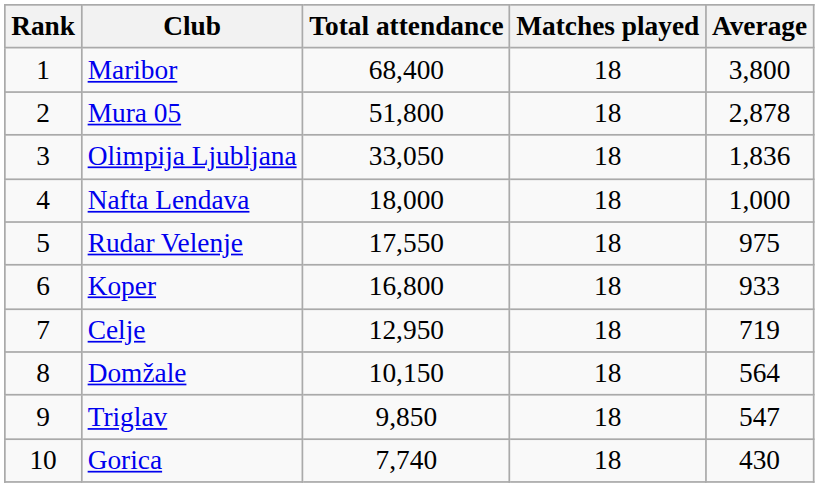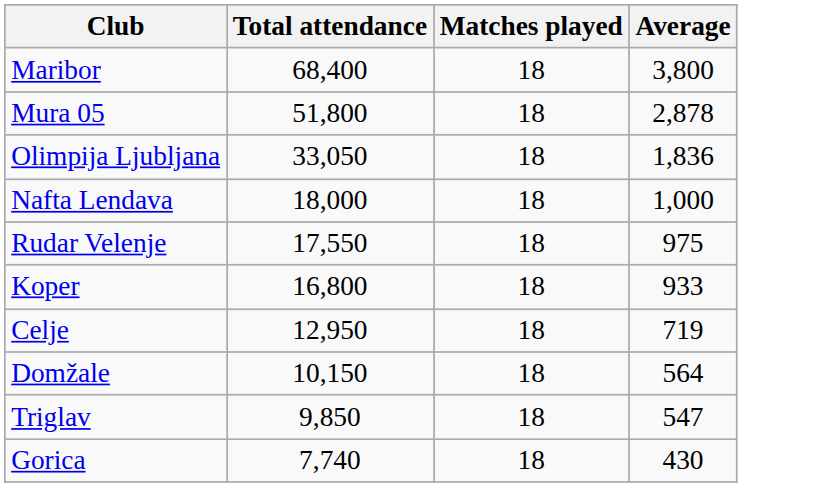- column: Rank | 1 | 2 | 3 | 4 | 5 | 6 | 7 | 8 | 9 | 10
